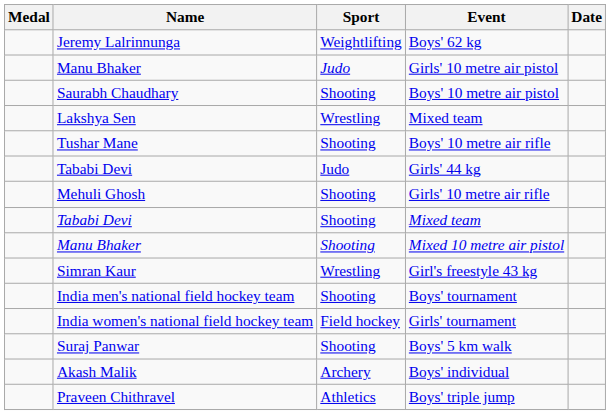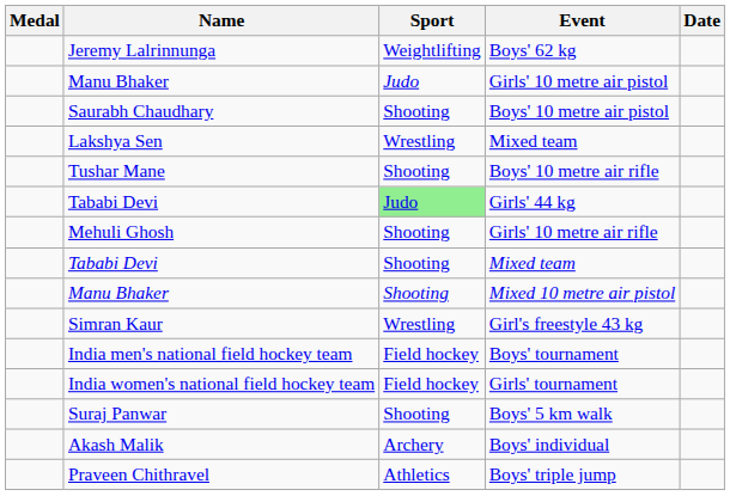Girls' 44 kg | Sport: no background -> lightgreen background
Boys' tournament | Sport: Shooting -> Field hockey
